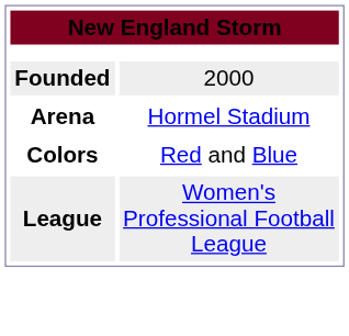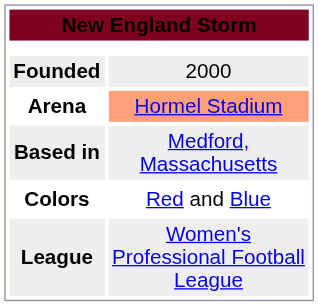Arena | column 2: no background -> lightsalmon background
+ row: Based in | Medford, Massachusetts
